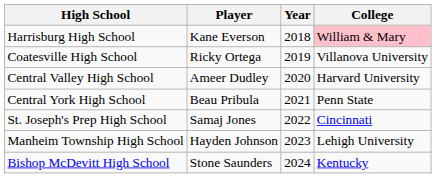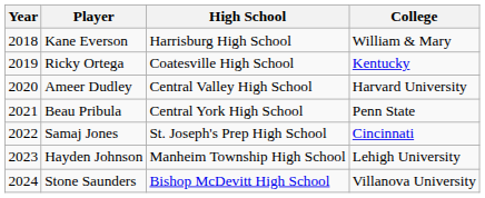columns swapped: Year <-> High School
Kane Everson | College: pink background -> no background
Ricky Ortega | College: Villanova University -> Kentucky
Stone Saunders | College: Kentucky -> Villanova University
